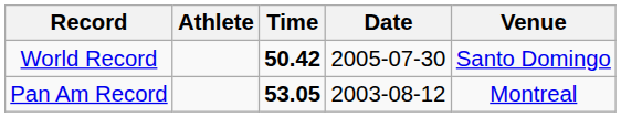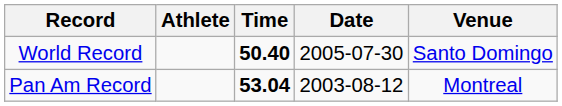World Record | Time: 50.42 -> 50.40
Pan Am Record | Time: 53.05 -> 53.04
